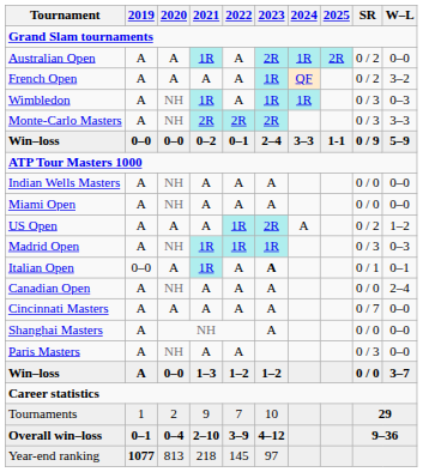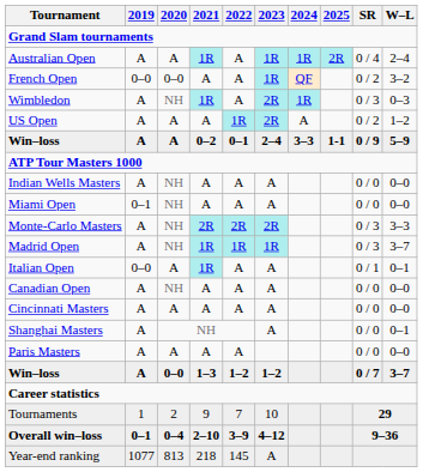Australian Open | 2023: 2R -> 1R
Australian Open | SR: 0 / 2 -> 0 / 4
Australian Open | W–L: 0–0 -> 2–4
French Open | 2019: A -> 0–0
French Open | 2020: A -> 0–0
Wimbledon | 2023: 1R -> 2R
rows swapped: US Open <-> Monte-Carlo Masters
Win–loss / 0–2 | 2019: 0–0 -> A
Win–loss / 0–2 | 2020: 0–0 -> A
Miami Open | 2019: A -> 0–1
Madrid Open | W–L: 0–3 -> 3–7
Italian Open | 2023: bold -> normal
Canadian Open | W–L: 2–4 -> 0–0
Cincinnati Masters | SR: 0 / 7 -> 0 / 0
Shanghai Masters | W–L: 0–0 -> 0–1
Paris Masters | 2020: NH -> A
Paris Masters | SR: 0 / 3 -> 0 / 0
Win–loss / 1–3 | SR: 0 / 0 -> 0 / 7
Year-end ranking | 2019: bold -> normal
Year-end ranking | 2023: 97 -> A
